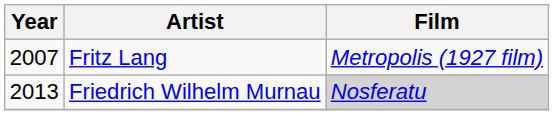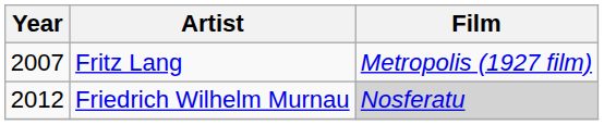Friedrich Wilhelm Murnau | Year: 2013 -> 2012
